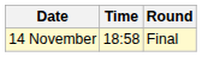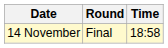columns swapped: Time <-> Round
